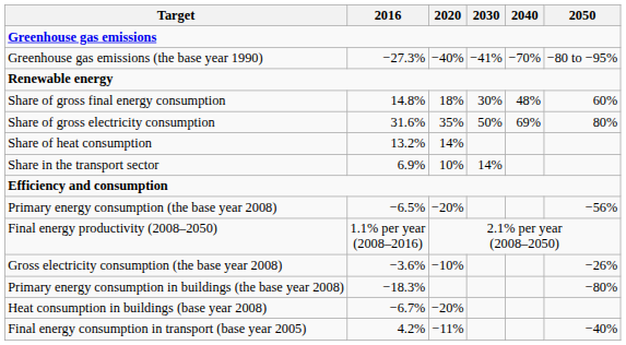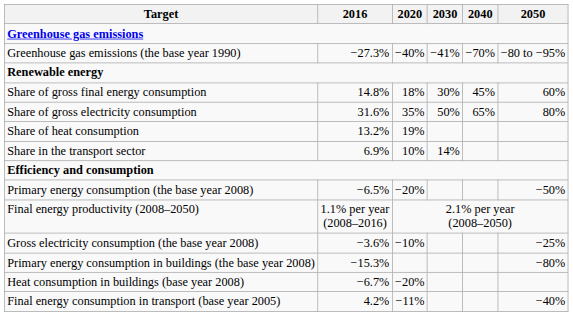Share of gross final energy consumption | 2040: 48% -> 45%
Share of gross electricity consumption | 2040: 69% -> 65%
Share of heat consumption | 2020: 14% -> 19%
Primary energy consumption (the base year 2008) | 2050: −56% -> −50%
Gross electricity consumption (the base year 2008) | 2050: −26% -> −25%
Primary energy consumption in buildings (the base year 2008) | 2016: −18.3% -> −15.3%
